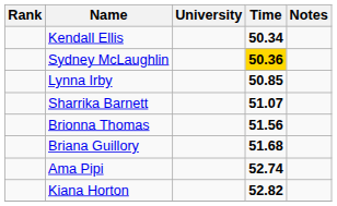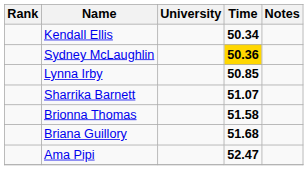Brionna Thomas | Time: 51.56 -> 51.58
Ama Pipi | Time: 52.74 -> 52.47
- row: Kiana Horton | 52.82
